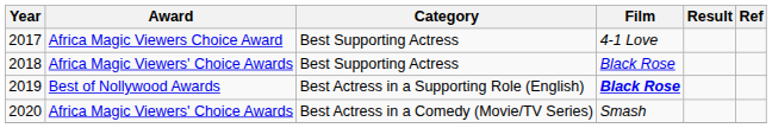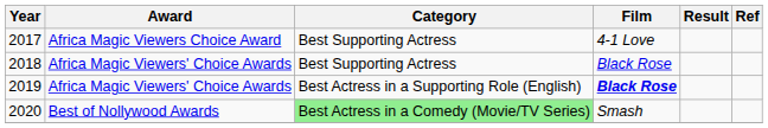2019 | Award: Best of Nollywood Awards -> Africa Magic Viewers' Choice Awards
2020 | Award: Africa Magic Viewers' Choice Awards -> Best of Nollywood Awards
2020 | Category: no background -> lightgreen background
